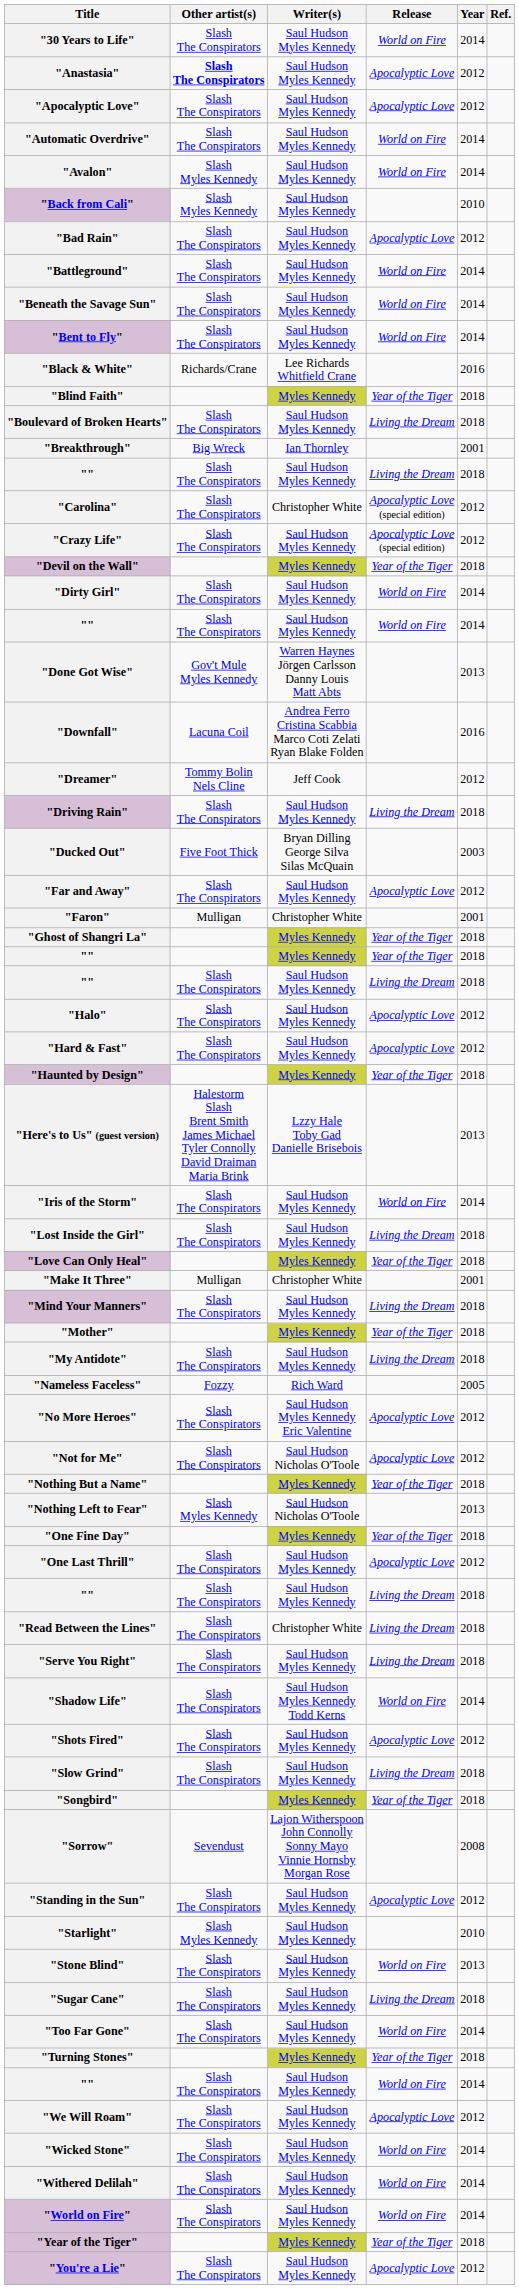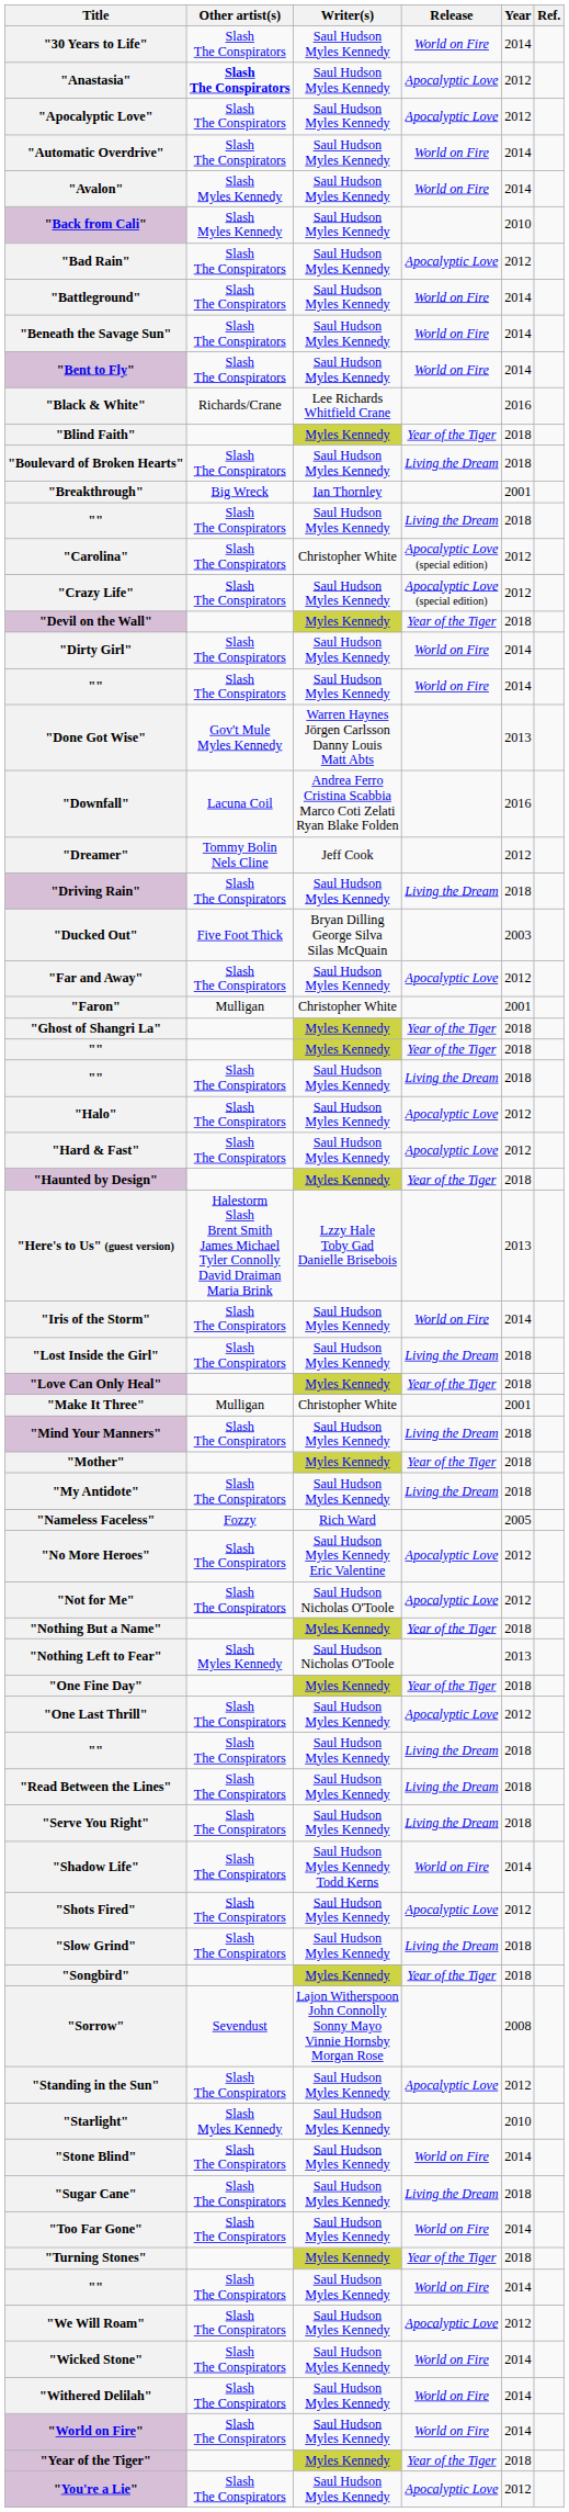"Read Between the Lines" | Writer(s): Christopher White -> Saul Hudson Myles Kennedy
"Stone Blind" | Year: 2013 -> 2014
